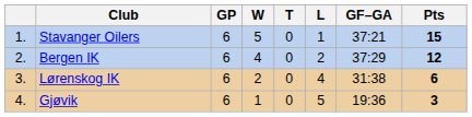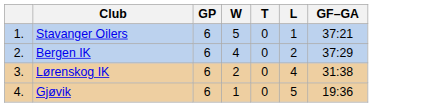- column: Pts | 15 | 12 | 6 | 3
